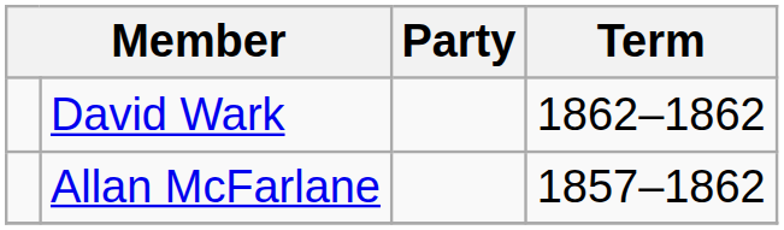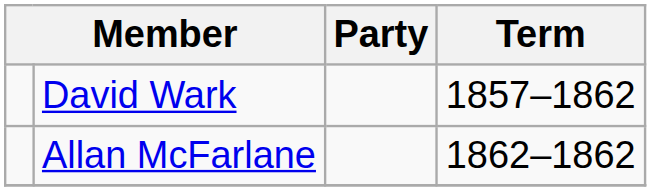David Wark | Term: 1862–1862 -> 1857–1862
Allan McFarlane | Term: 1857–1862 -> 1862–1862
